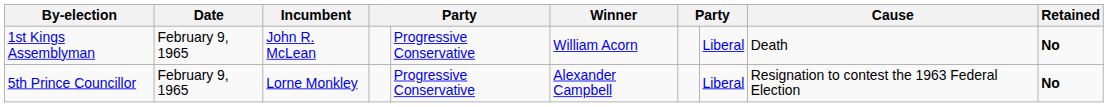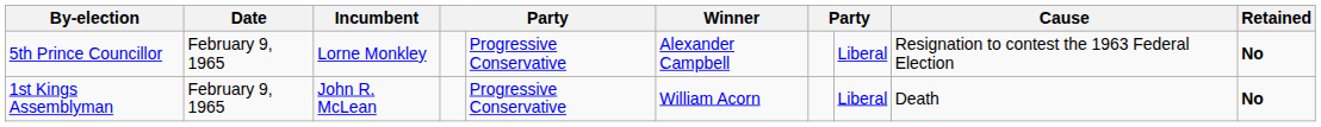rows swapped: 5th Prince Councillor <-> 1st Kings Assemblyman
